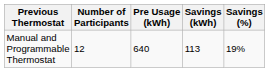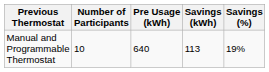Manual and Programmable Thermostat | Number of Participants: 12 -> 10
